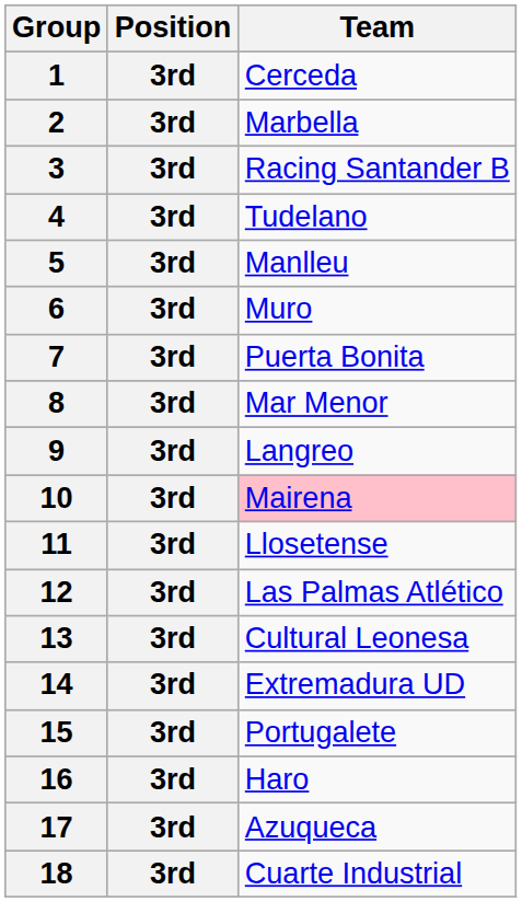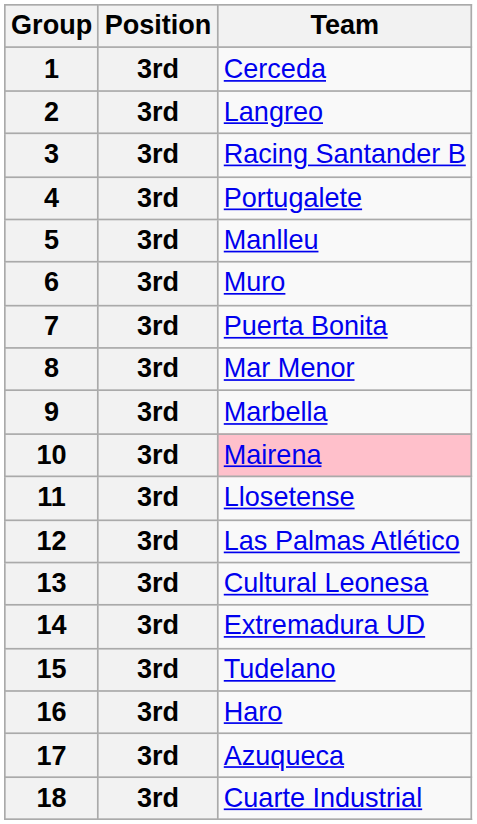2 | Team: Marbella -> Langreo
4 | Team: Tudelano -> Portugalete
9 | Team: Langreo -> Marbella
15 | Team: Portugalete -> Tudelano
